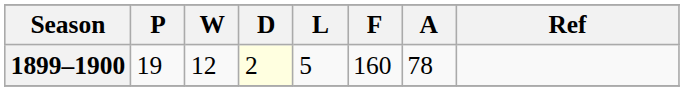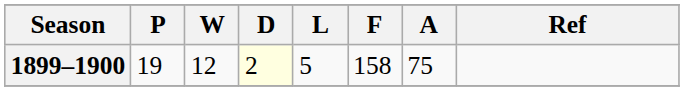1899–1900 | F: 160 -> 158
1899–1900 | A: 78 -> 75
